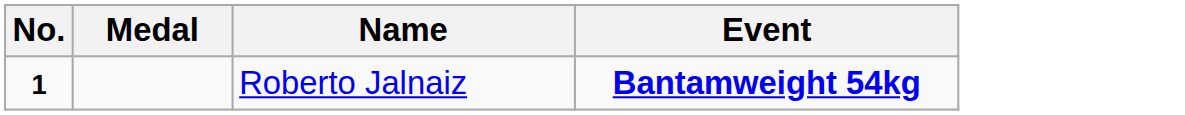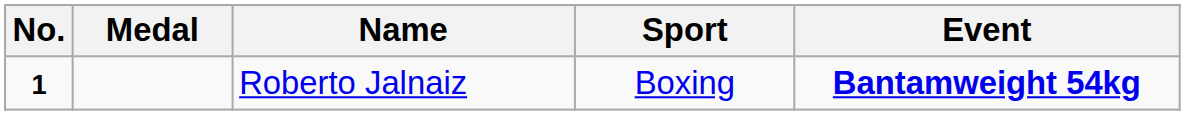+ column: Sport | Boxing
